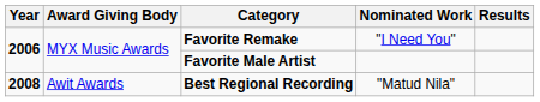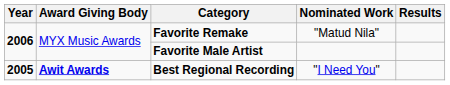Favorite Remake | Nominated Work: "I Need You" -> "Matud Nila"
Best Regional Recording | Year: 2008 -> 2005
Best Regional Recording | Award Giving Body: normal -> bold
Best Regional Recording | Nominated Work: "Matud Nila" -> "I Need You"
